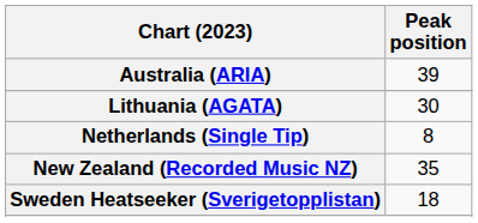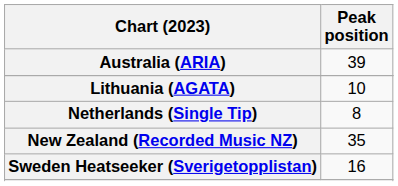Lithuania (AGATA) | Peak position: 30 -> 10
Sweden Heatseeker (Sverigetopplistan) | Peak position: 18 -> 16
